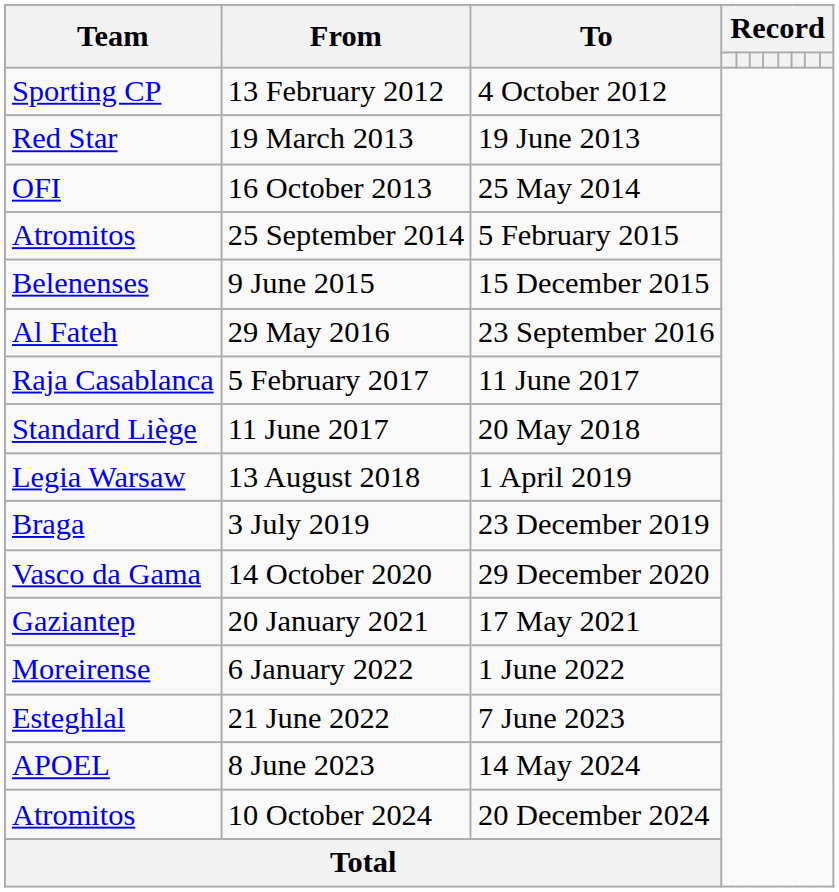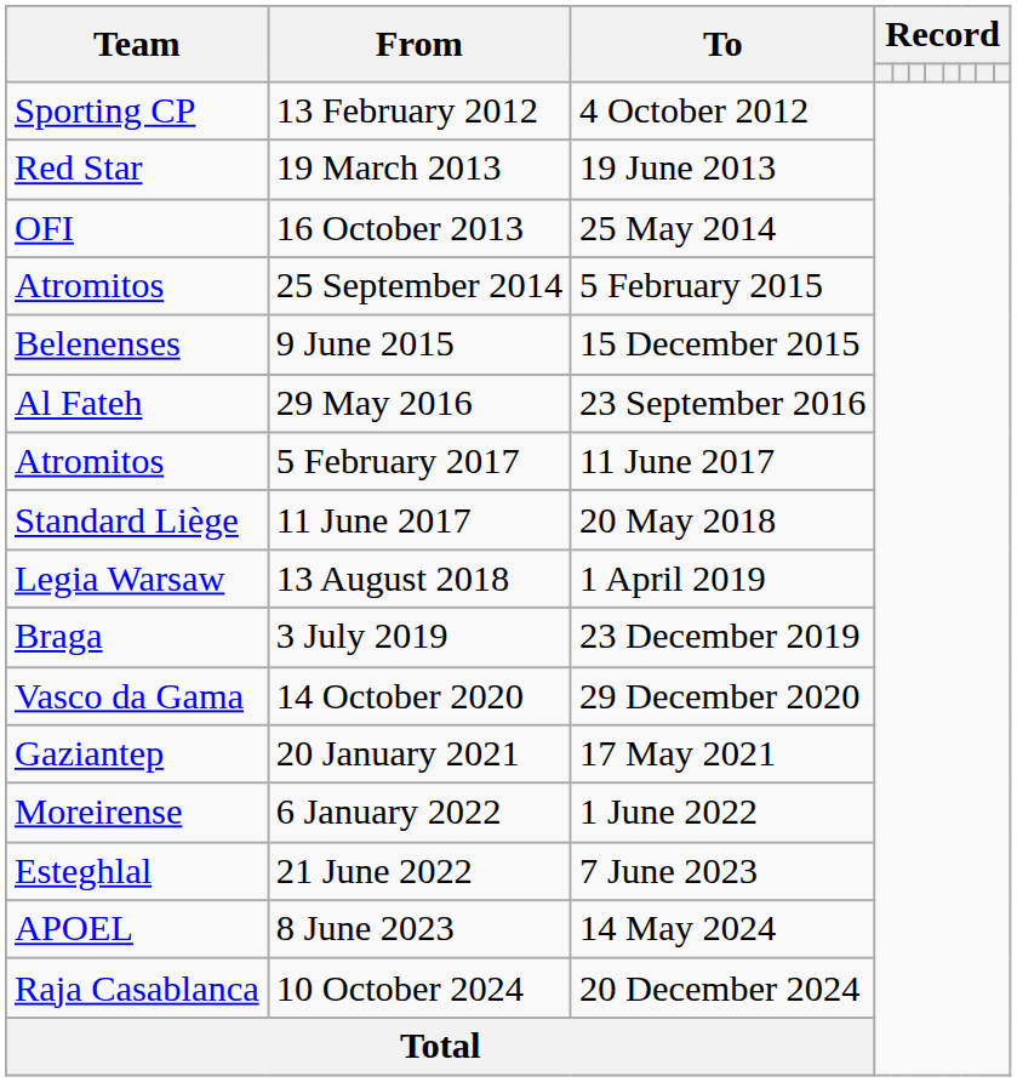5 February 2017 | Team: Raja Casablanca -> Atromitos
10 October 2024 | Team: Atromitos -> Raja Casablanca
